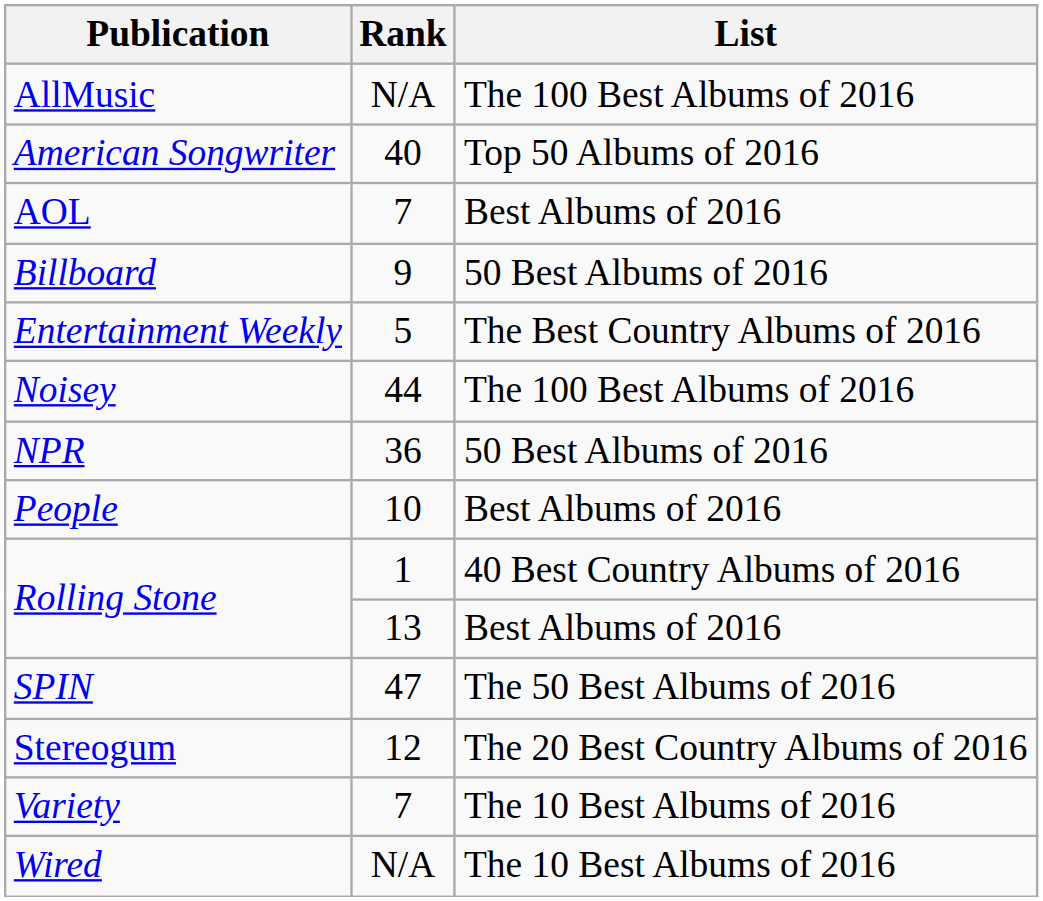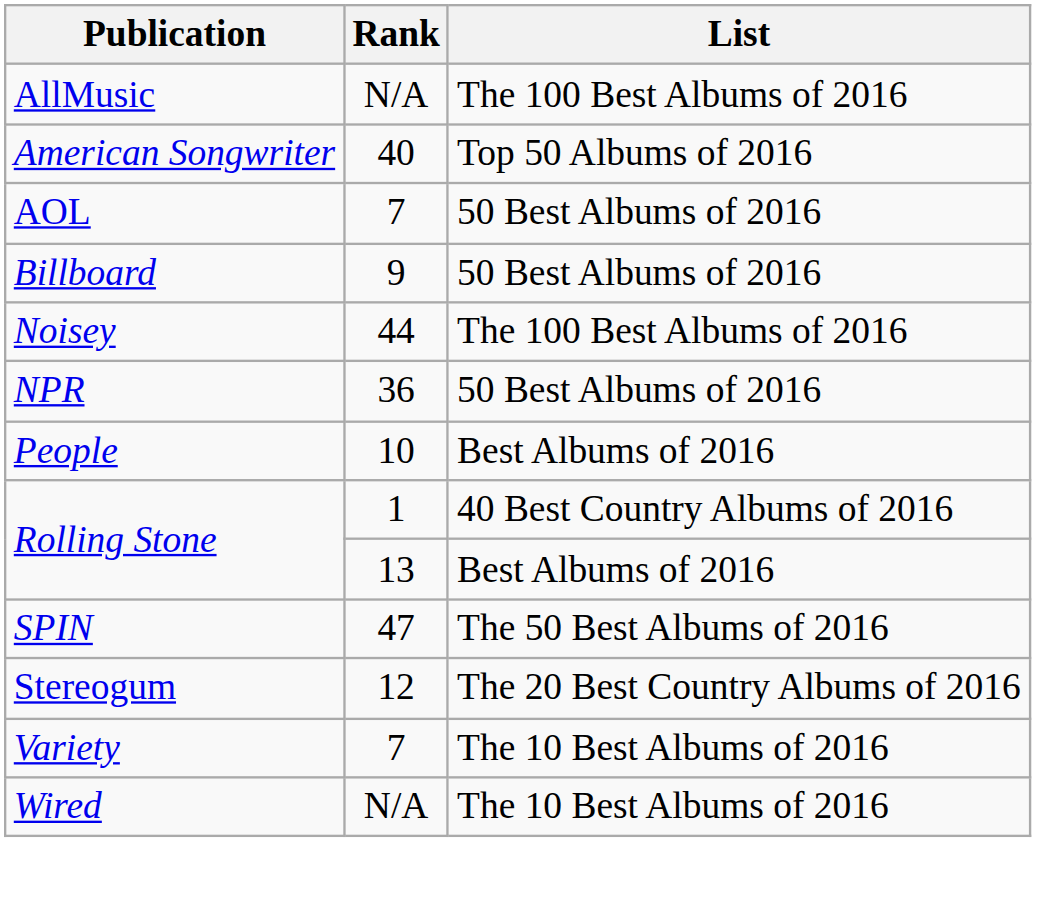AOL | List: Best Albums of 2016 -> 50 Best Albums of 2016
- row: Entertainment Weekly | 5 | The Best Country Albums of 2016
